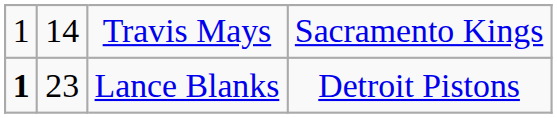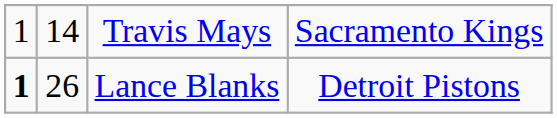Lance Blanks | column 2: 23 -> 26
